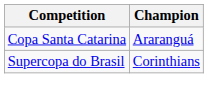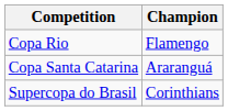+ row: Copa Rio | Flamengo
